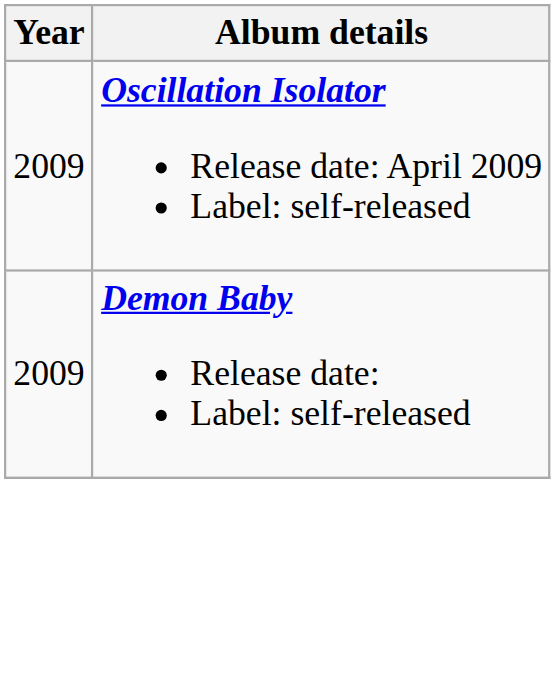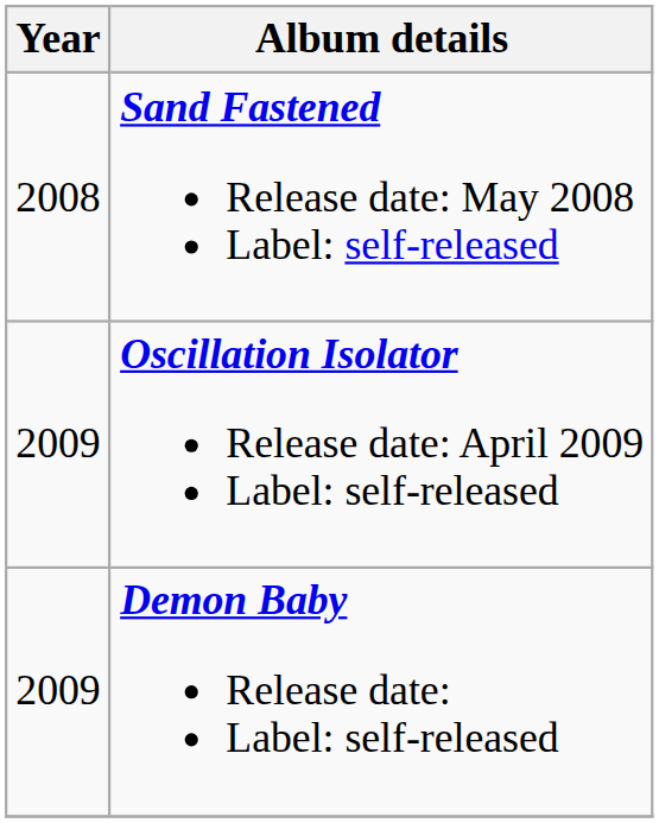+ row: 2008 | Sand Fastened Release date: May 2008 Label: self-released
